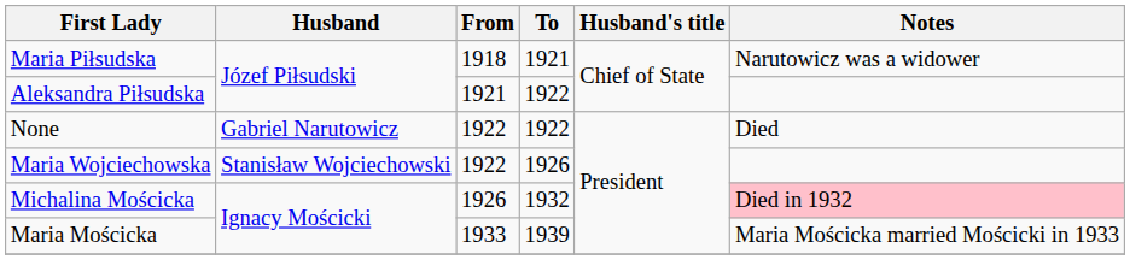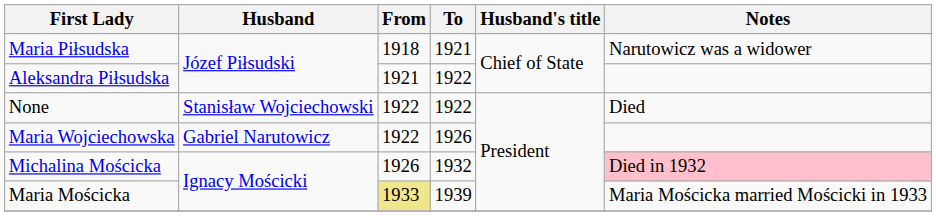None | Husband: Gabriel Narutowicz -> Stanisław Wojciechowski
Maria Wojciechowska | Husband: Stanisław Wojciechowski -> Gabriel Narutowicz
Maria Mościcka | From: no background -> khaki background
